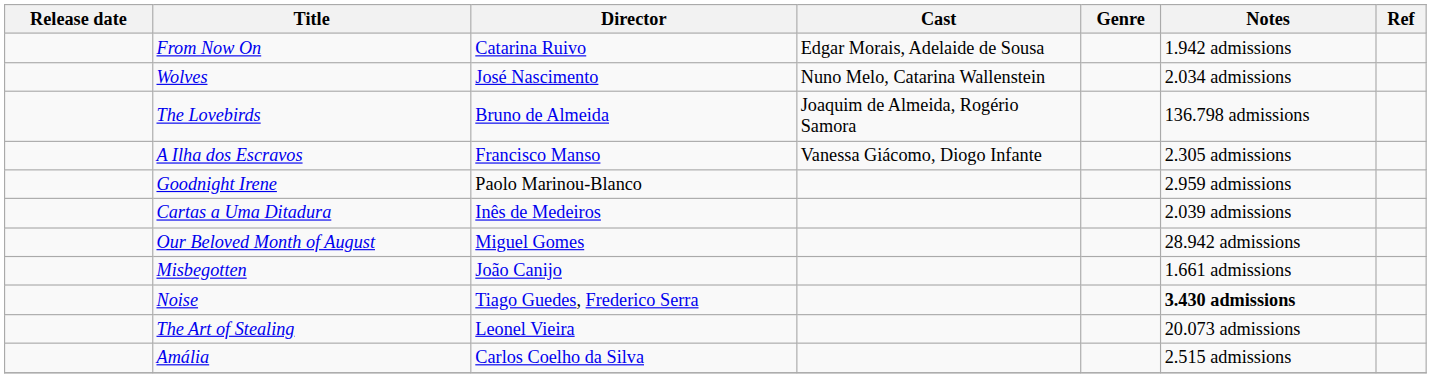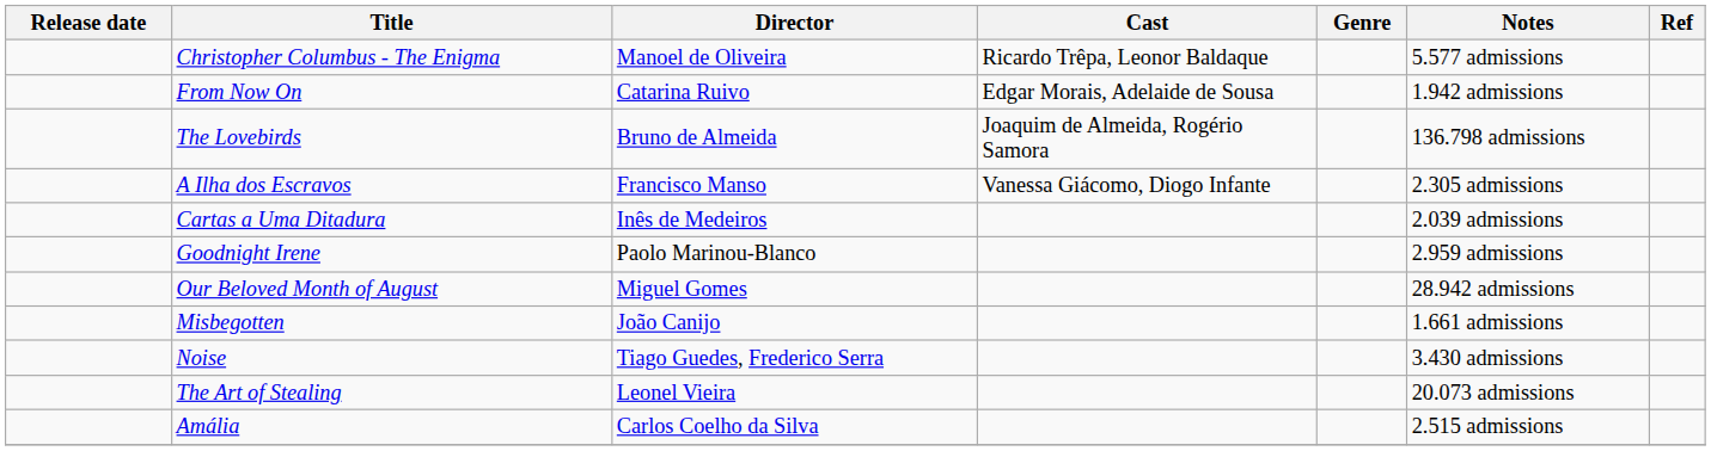+ row: Christopher Columbus - The Enigma | Manoel de Oliveira | Ricardo Trêpa, Leonor Baldaque | 5.577 admissions
- row: Wolves | José Nascimento | Nuno Melo, Catarina Wallenstein | 2.034 admissions
rows swapped: Cartas a Uma Ditadura <-> Goodnight Irene
Noise | Notes: bold -> normal
